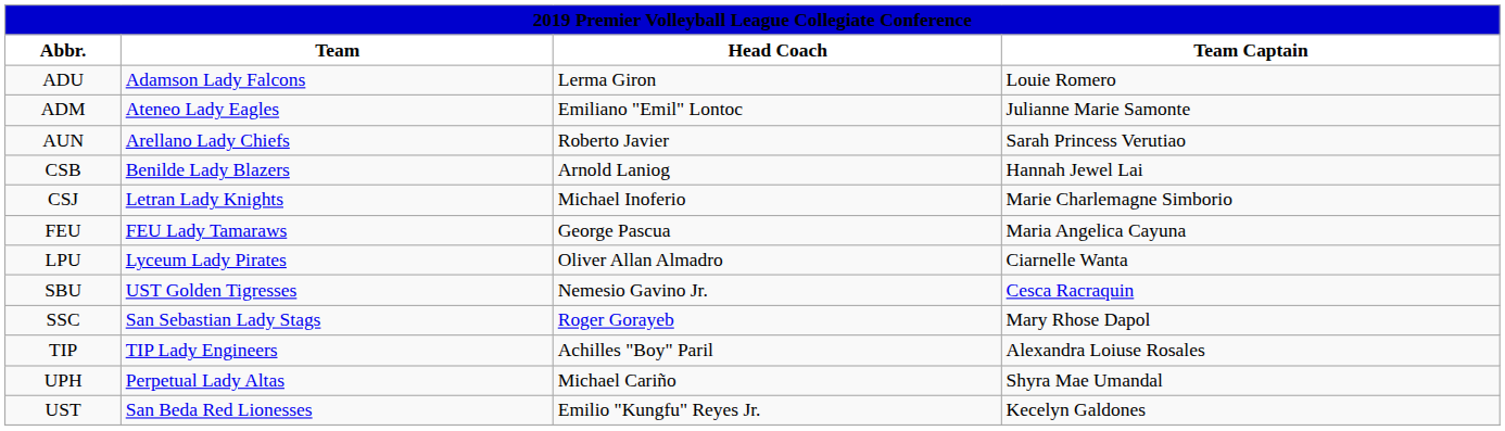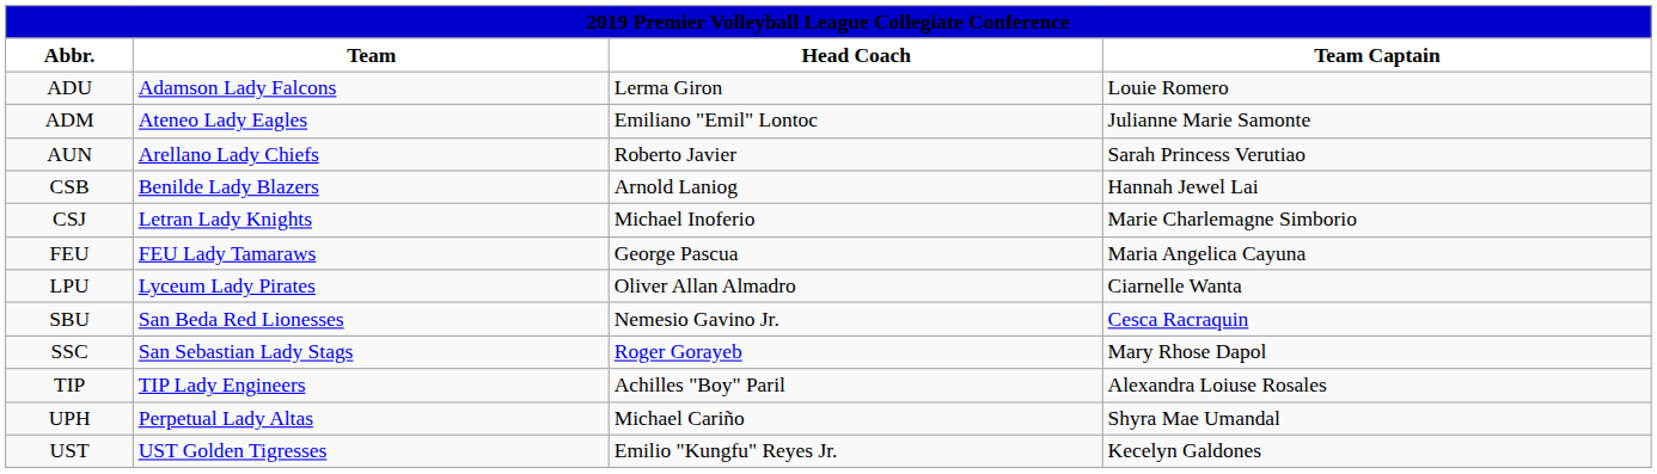SBU | Team: UST Golden Tigresses -> San Beda Red Lionesses
UST | Team: San Beda Red Lionesses -> UST Golden Tigresses
